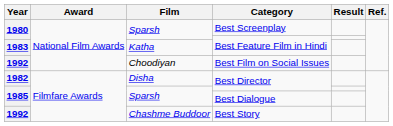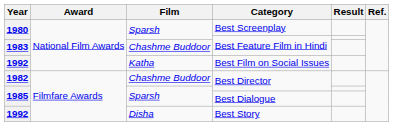1983 / Best Feature Film in Hindi | Film: Katha -> Chashme Buddoor
Best Film on Social Issues | Film: Choodiyan -> Katha
1982 / Best Director | Film: Disha -> Chashme Buddoor
Best Story | Film: Chashme Buddoor -> Disha
